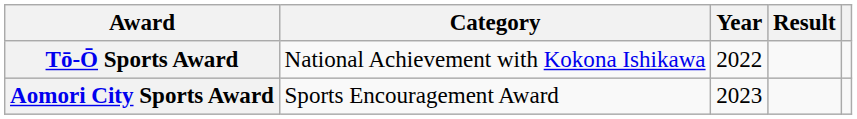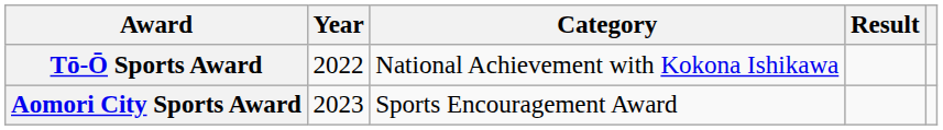columns swapped: Year <-> Category
